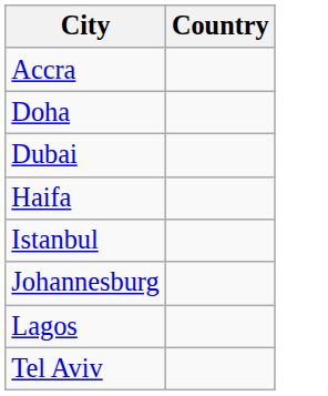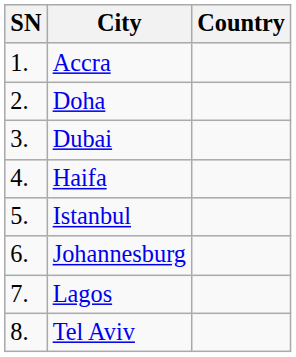+ column: SN | 1. | 2. | 3. | 4. | 5. | 6. | 7. | 8.
